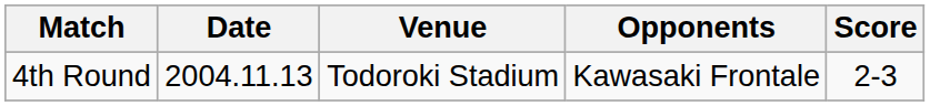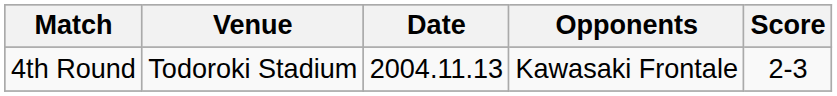columns swapped: Date <-> Venue
